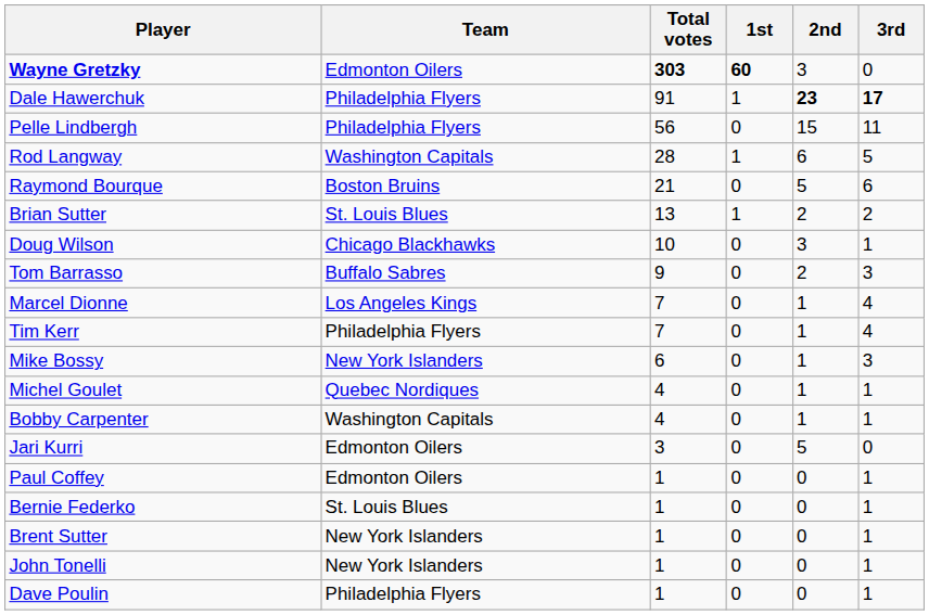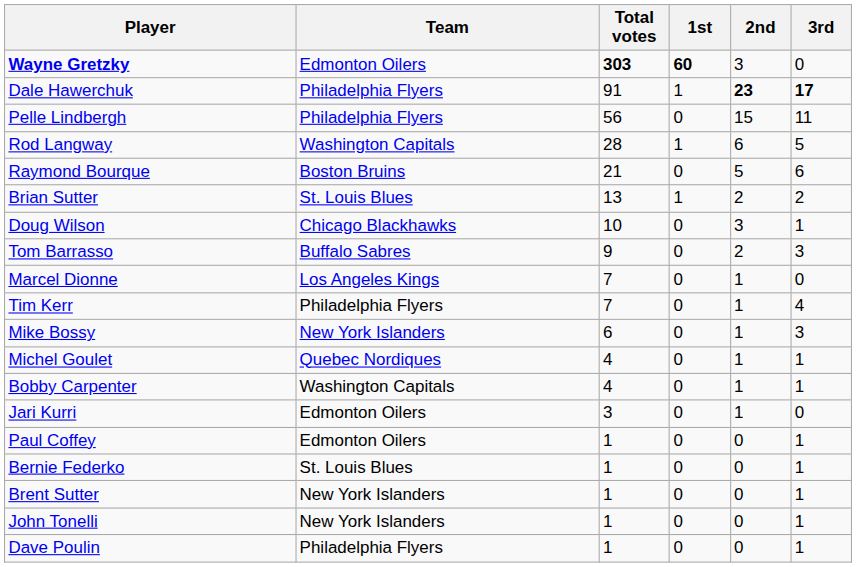Marcel Dionne | 3rd: 4 -> 0
Jari Kurri | 2nd: 5 -> 1
